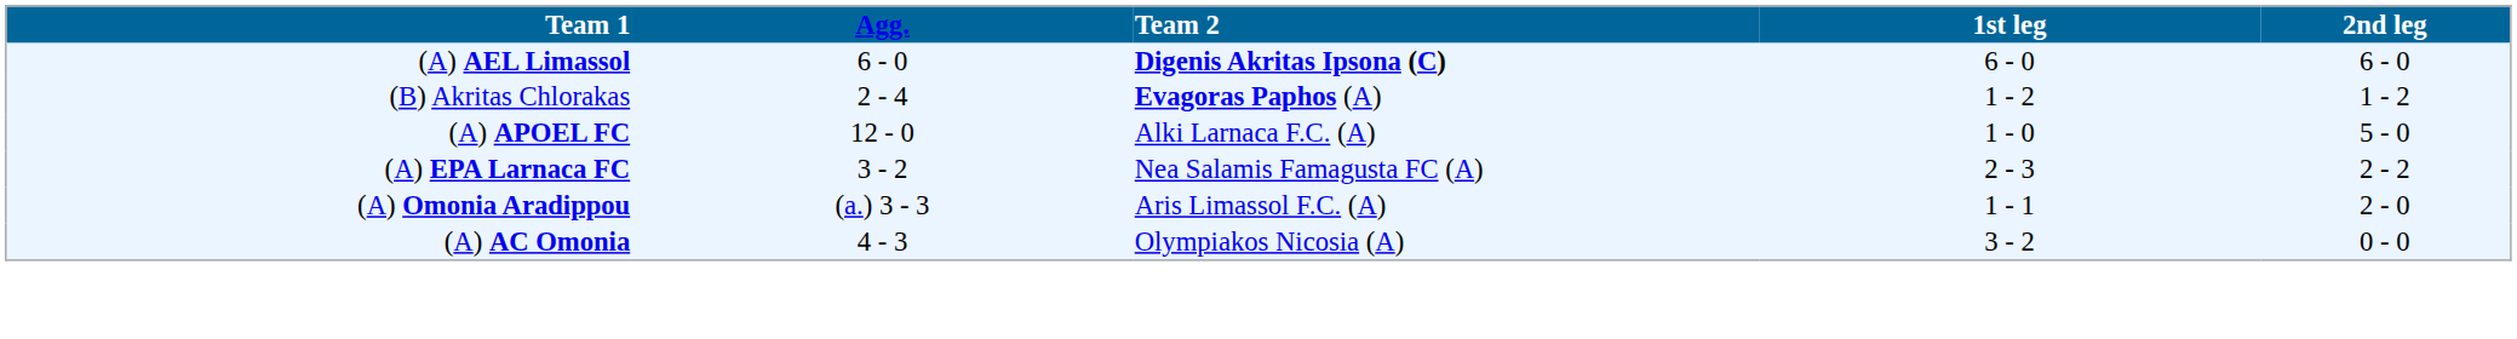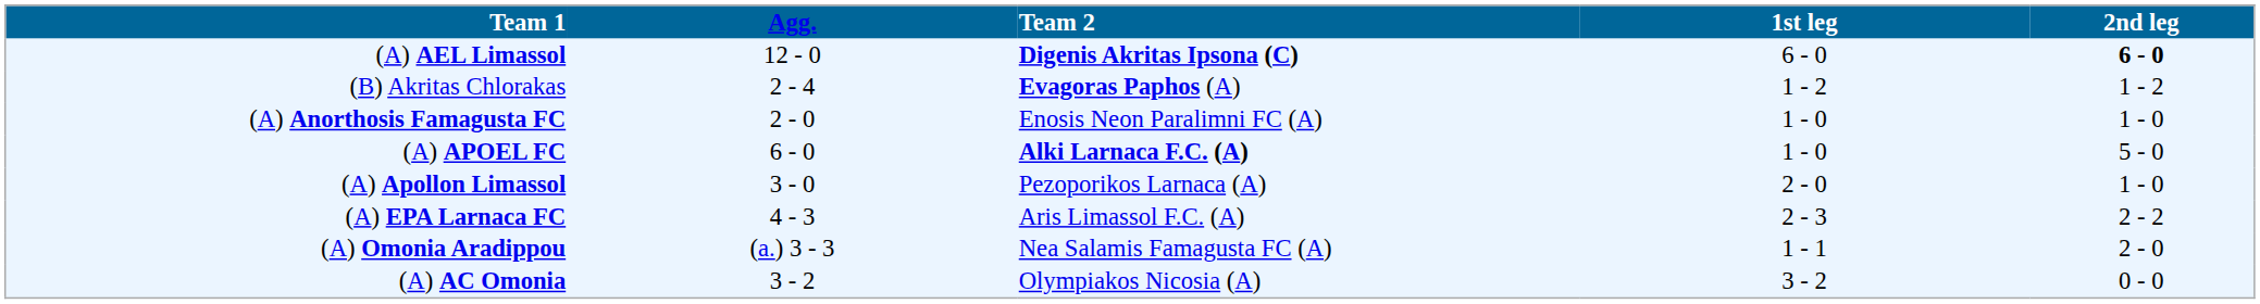(A) AEL Limassol | Agg.: 6 - 0 -> 12 - 0
(A) AEL Limassol | 2nd leg: normal -> bold
+ row: (A) Anorthosis Famagusta FC | 2 - 0 | Enosis Neon Paralimni FC (A) | 1 - 0 | 1 - 0
(A) APOEL FC | Agg.: 12 - 0 -> 6 - 0
(A) APOEL FC | Team 2: normal -> bold
+ row: (A) Apollon Limassol | 3 - 0 | Pezoporikos Larnaca (A) | 2 - 0 | 1 - 0
(A) EPA Larnaca FC | Agg.: 3 - 2 -> 4 - 3
(A) EPA Larnaca FC | Team 2: Nea Salamis Famagusta FC (A) -> Aris Limassol F.C. (A)
(A) Omonia Aradippou | Team 2: Aris Limassol F.C. (A) -> Nea Salamis Famagusta FC (A)
(A) AC Omonia | Agg.: 4 - 3 -> 3 - 2
